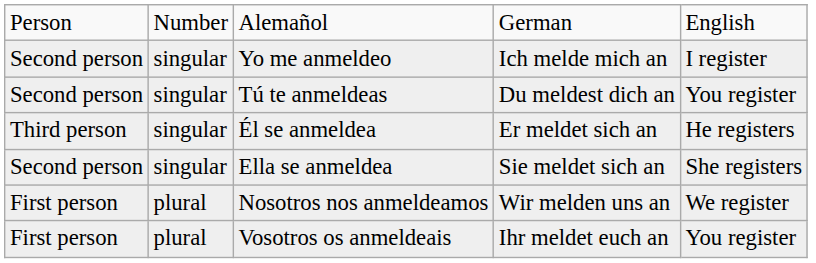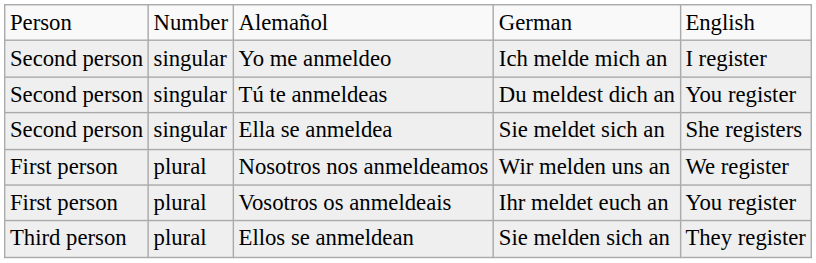- row: Third person | singular | Él se anmeldea | Er meldet sich an | He registers
+ row: Third person | plural | Ellos se anmeldean | Sie melden sich an | They register
